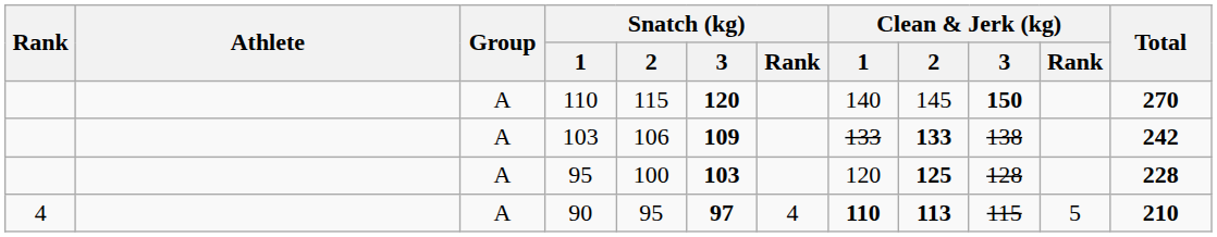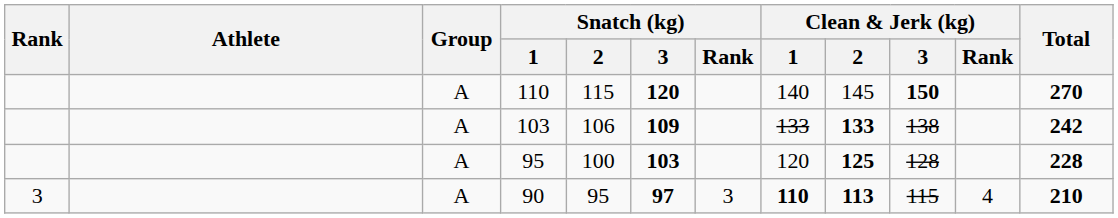90 | Rank: 4 -> 3
90 | Snatch (kg) / Rank: 4 -> 3
90 | Clean & Jerk (kg) / Rank: 5 -> 4
